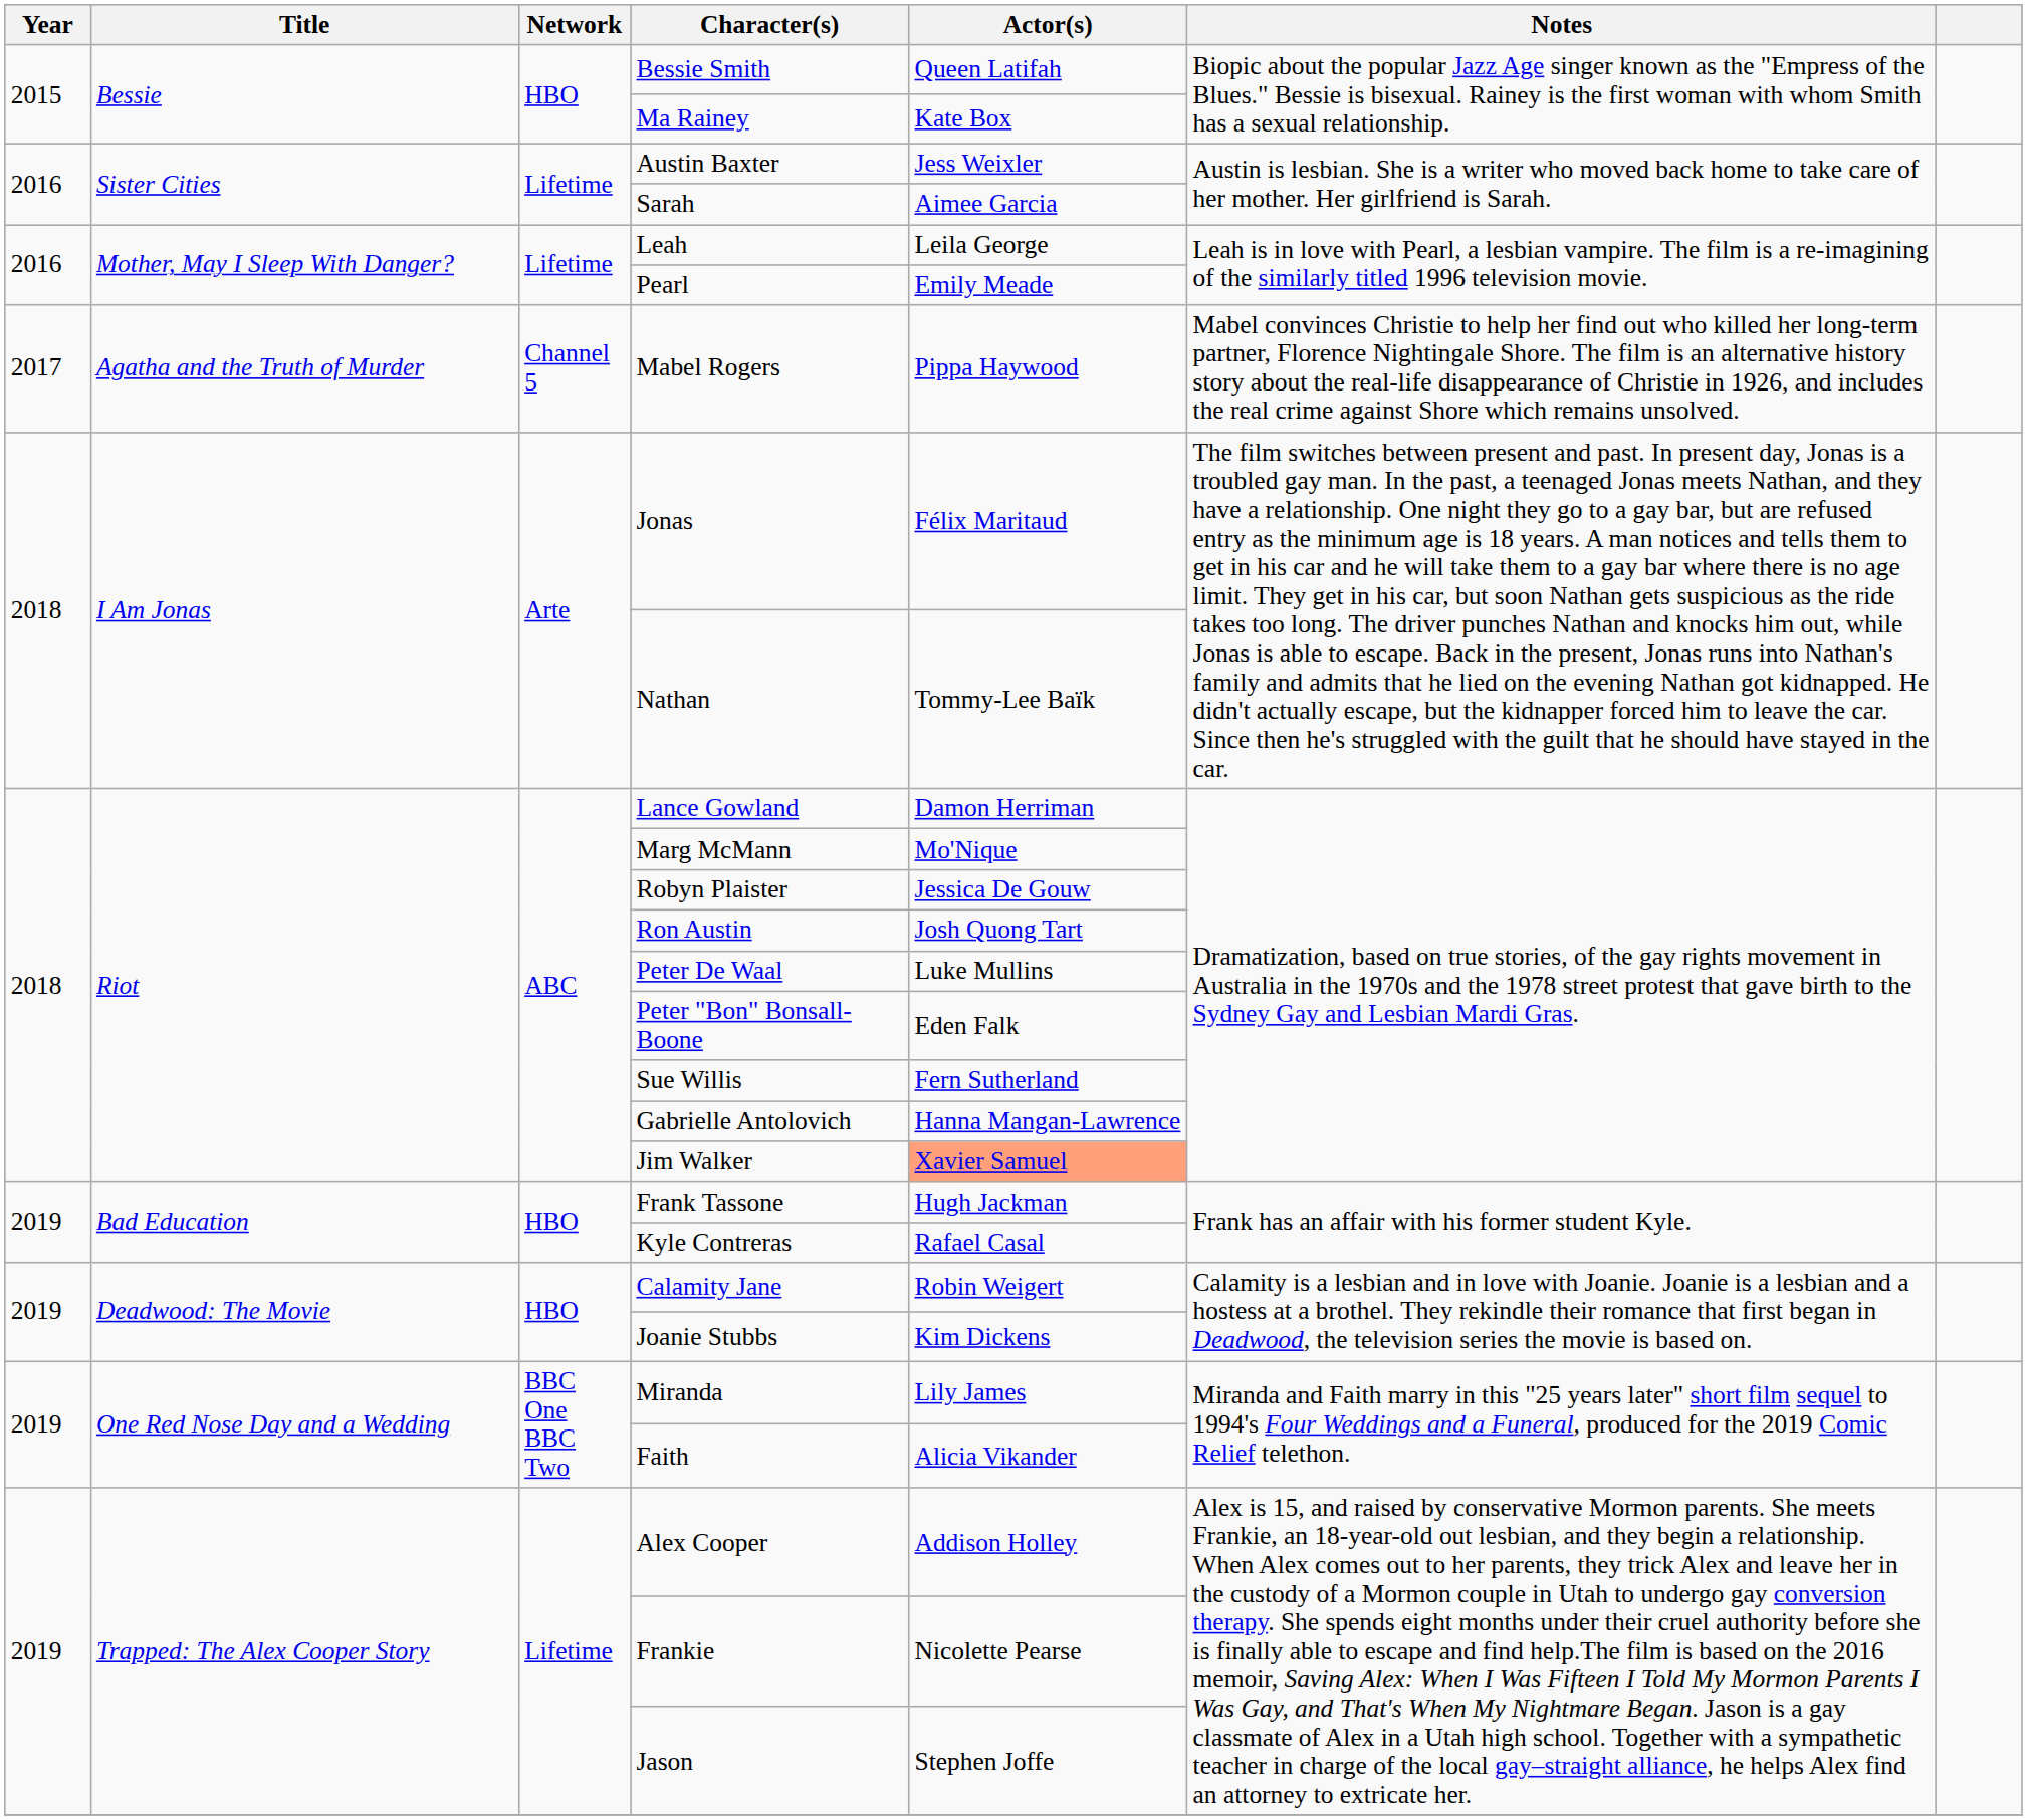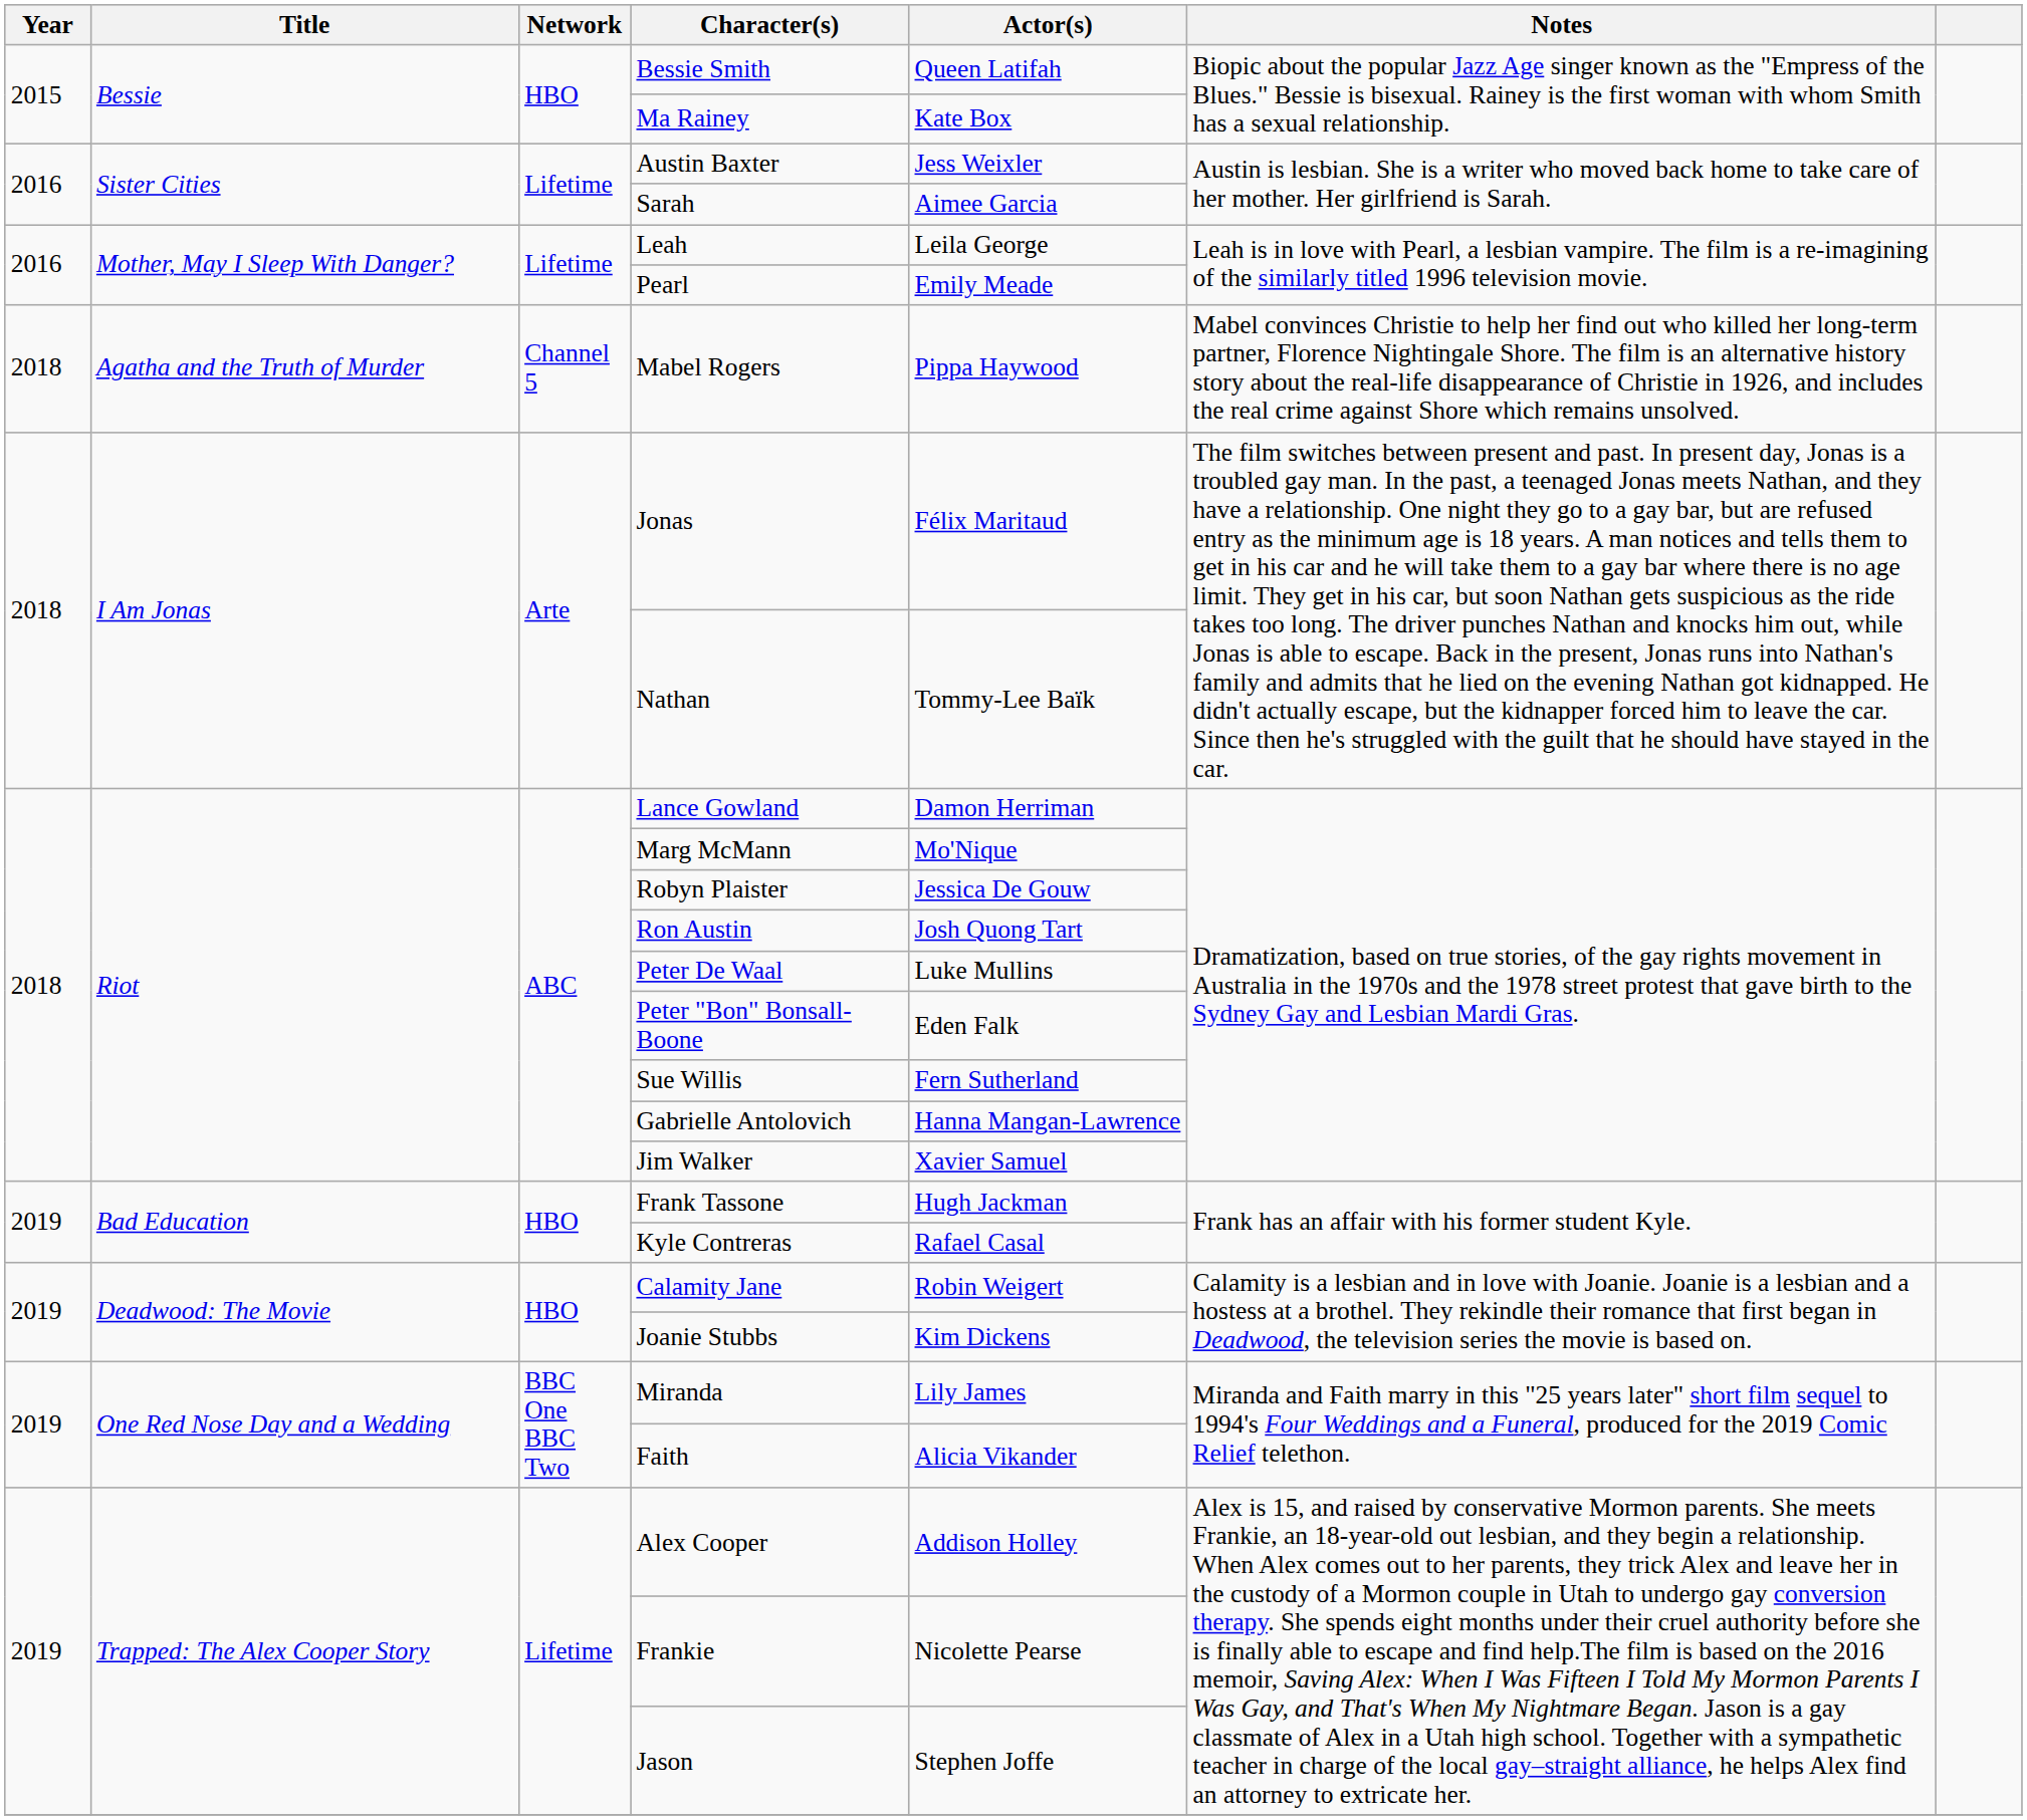Mabel Rogers | Year: 2017 -> 2018
Jim Walker | Actor(s): lightsalmon background -> no background
